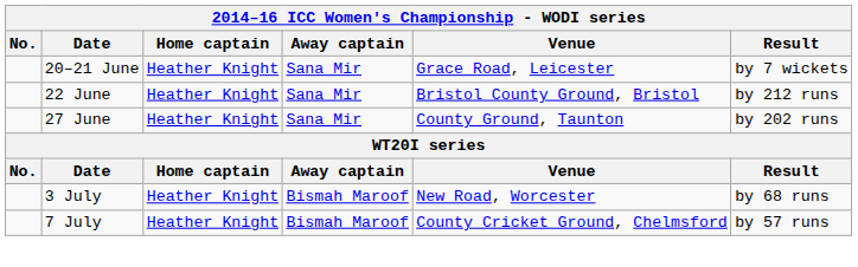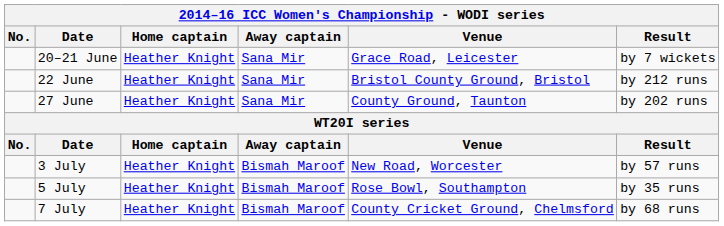3 July | Result: by 68 runs -> by 57 runs
+ row: 5 July | Heather Knight | Bismah Maroof | Rose Bowl, Southampton | by 35 runs
7 July | Result: by 57 runs -> by 68 runs
